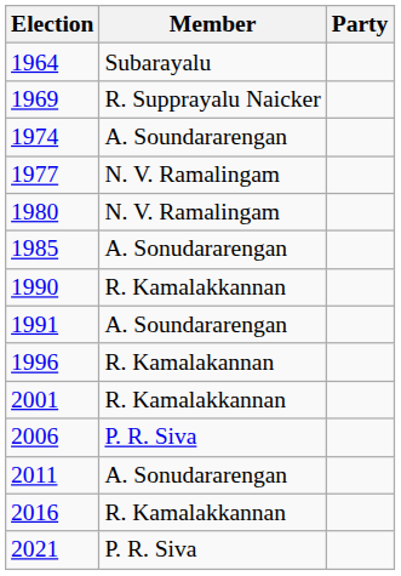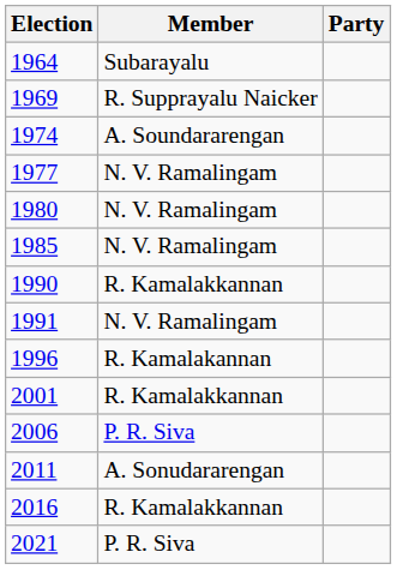1985 | Member: A. Sonudararengan -> N. V. Ramalingam
1991 | Member: A. Soundararengan -> N. V. Ramalingam
